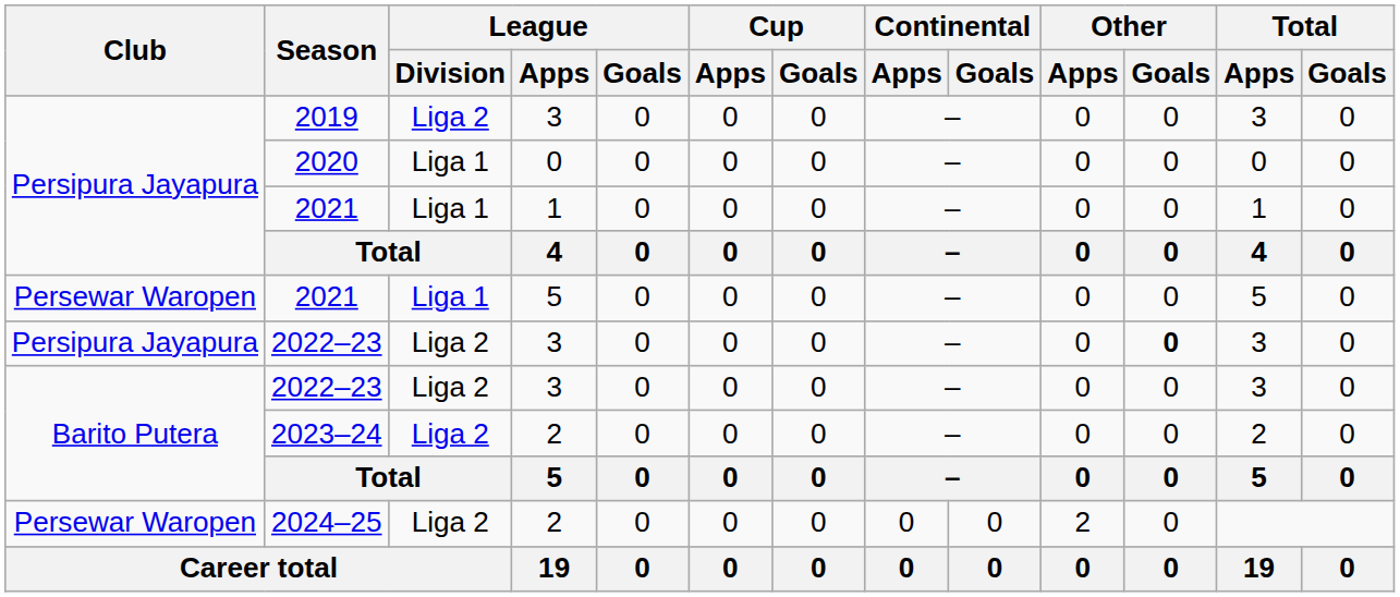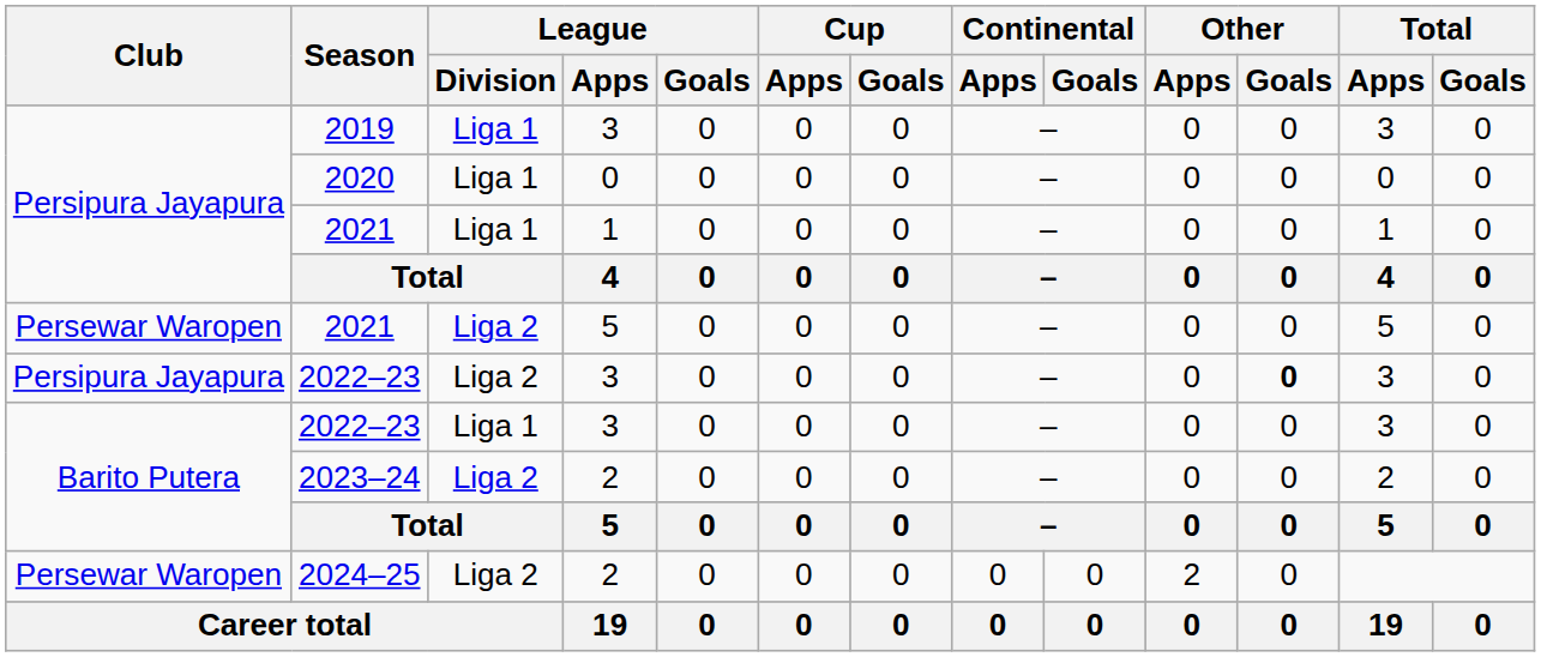2019 | League / Division: Liga 2 -> Liga 1
Persewar Waropen / 2021 | League / Division: Liga 1 -> Liga 2
Barito Putera / 2022–23 | League / Division: Liga 2 -> Liga 1
